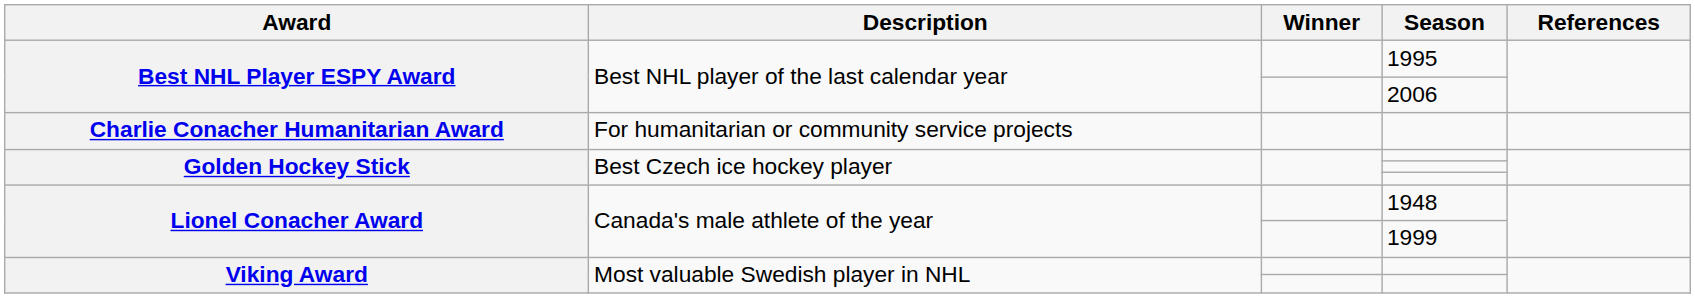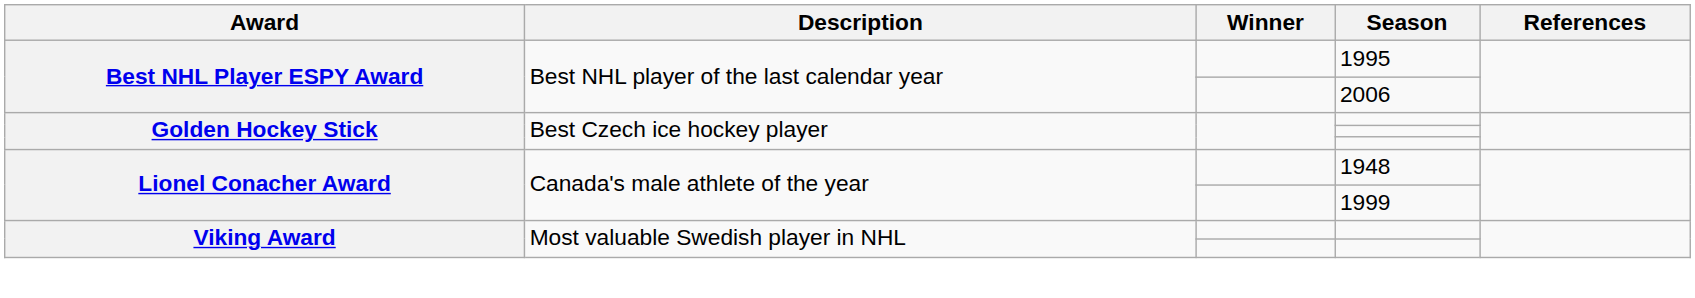- row: Charlie Conacher Humanitarian Award | For humanitarian or community service projects
